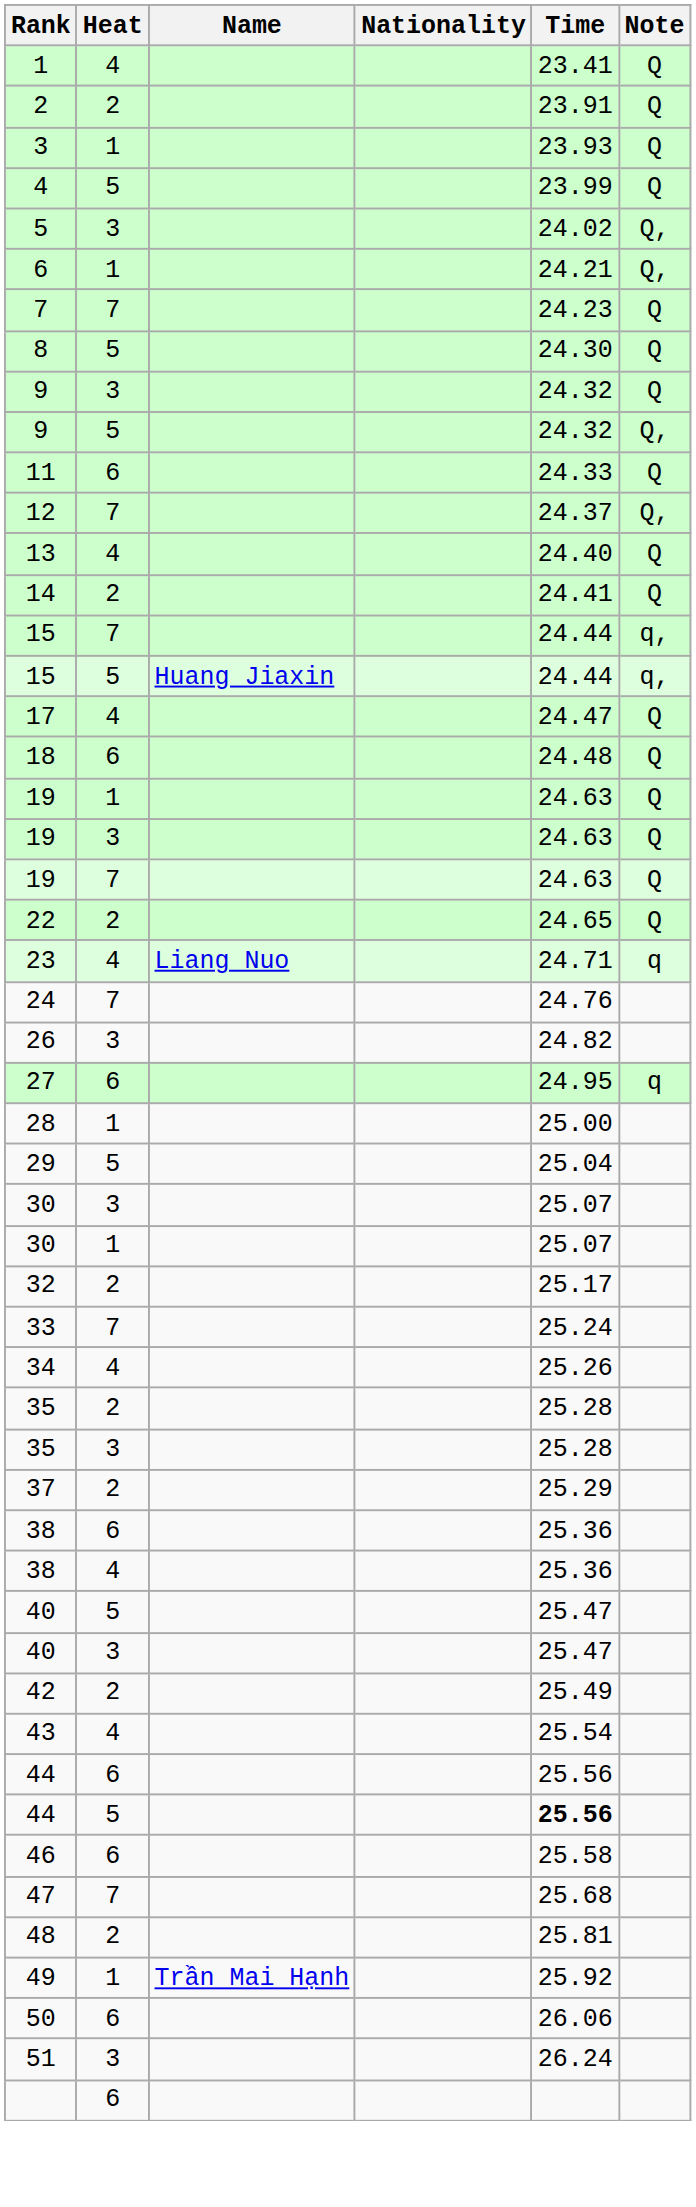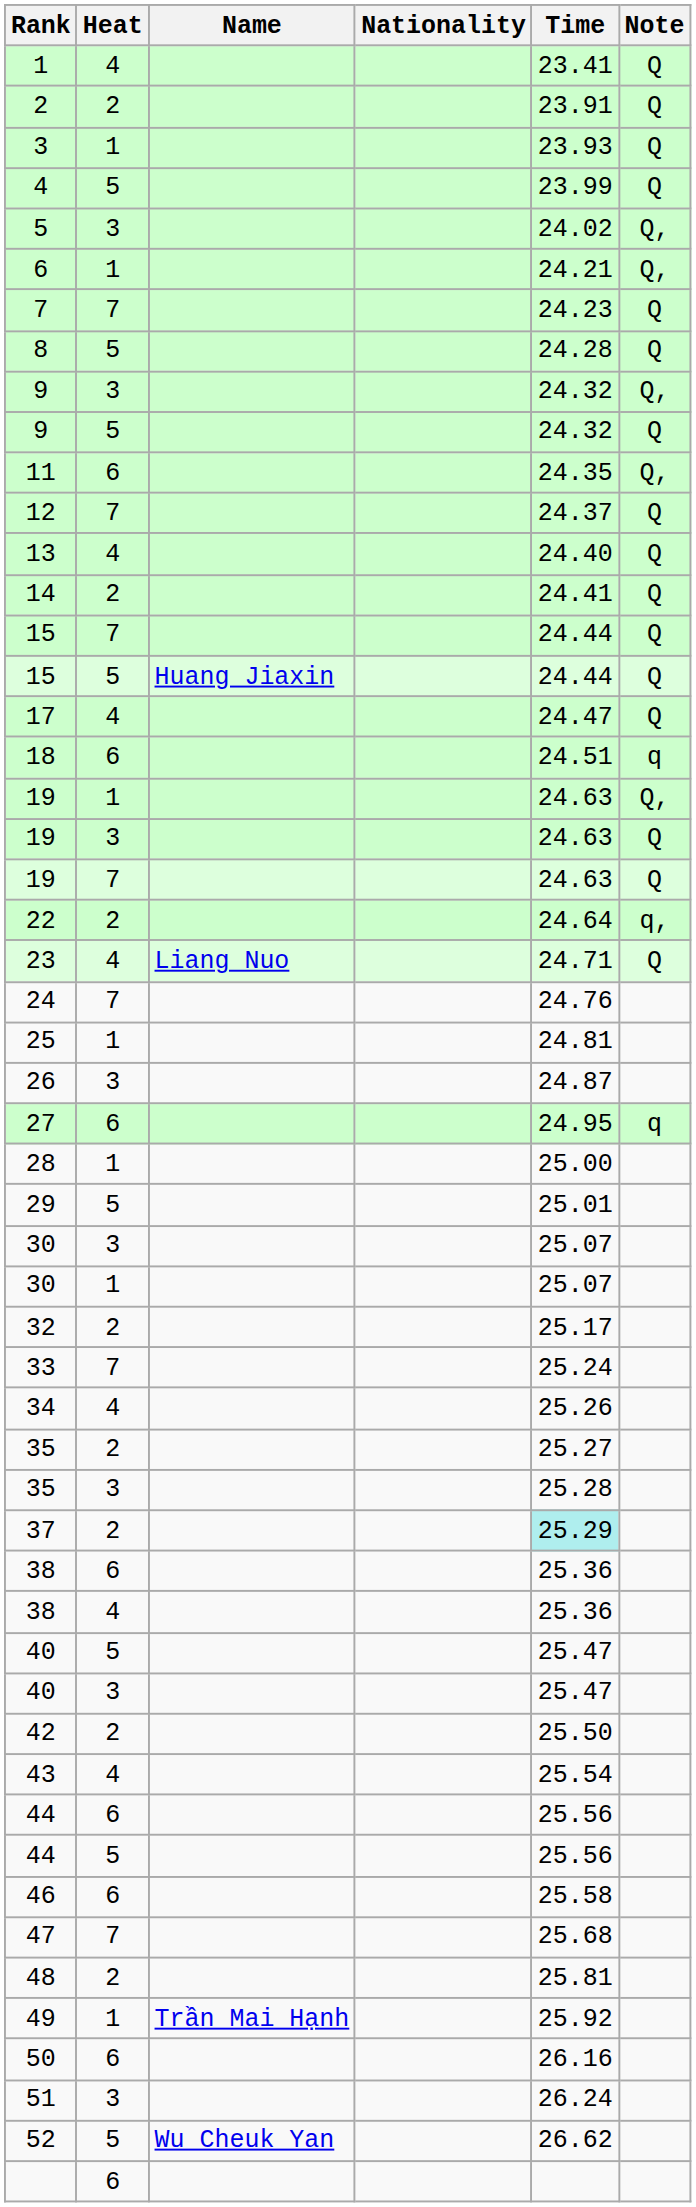8 | Time: 24.30 -> 24.28
9 / 3 | Note: Q -> Q,
9 / 5 | Note: Q, -> Q
11 | Time: 24.33 -> 24.35
11 | Note: Q -> Q,
12 | Note: Q, -> Q
15 / 7 | Note: q, -> Q
15 / 5 | Note: q, -> Q
18 | Time: 24.48 -> 24.51
18 | Note: Q -> q
19 / 1 | Note: Q -> Q,
22 | Time: 24.65 -> 24.64
22 | Note: Q -> q,
23 | Note: q -> Q
+ row: 25 | 1 | 24.81
26 | Time: 24.82 -> 24.87
29 | Time: 25.04 -> 25.01
35 / 2 | Time: 25.28 -> 25.27
37 | Time: no background -> paleturquoise background
42 | Time: 25.49 -> 25.50
44 / 5 | Time: bold -> normal
50 | Time: 26.06 -> 26.16
+ row: 52 | 5 | Wu Cheuk Yan | 26.62
